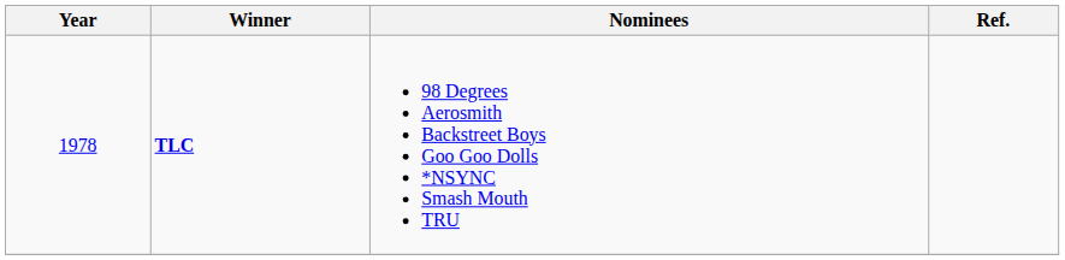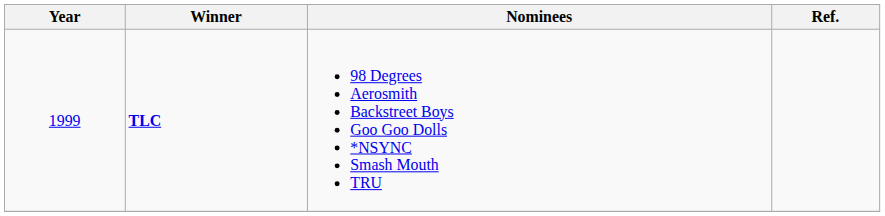TLC | Year: 1978 -> 1999
